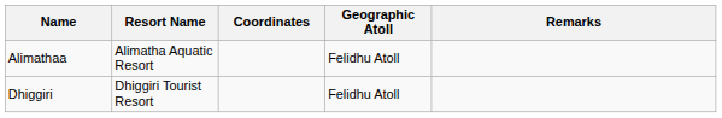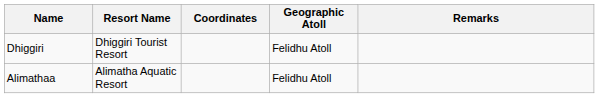rows swapped: Alimathaa <-> Dhiggiri
